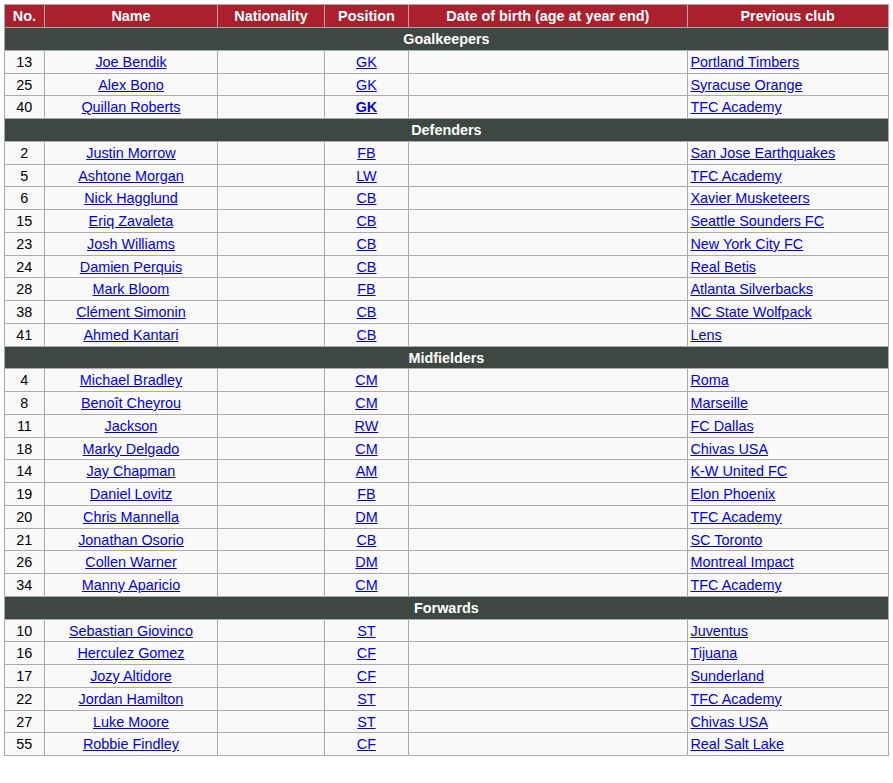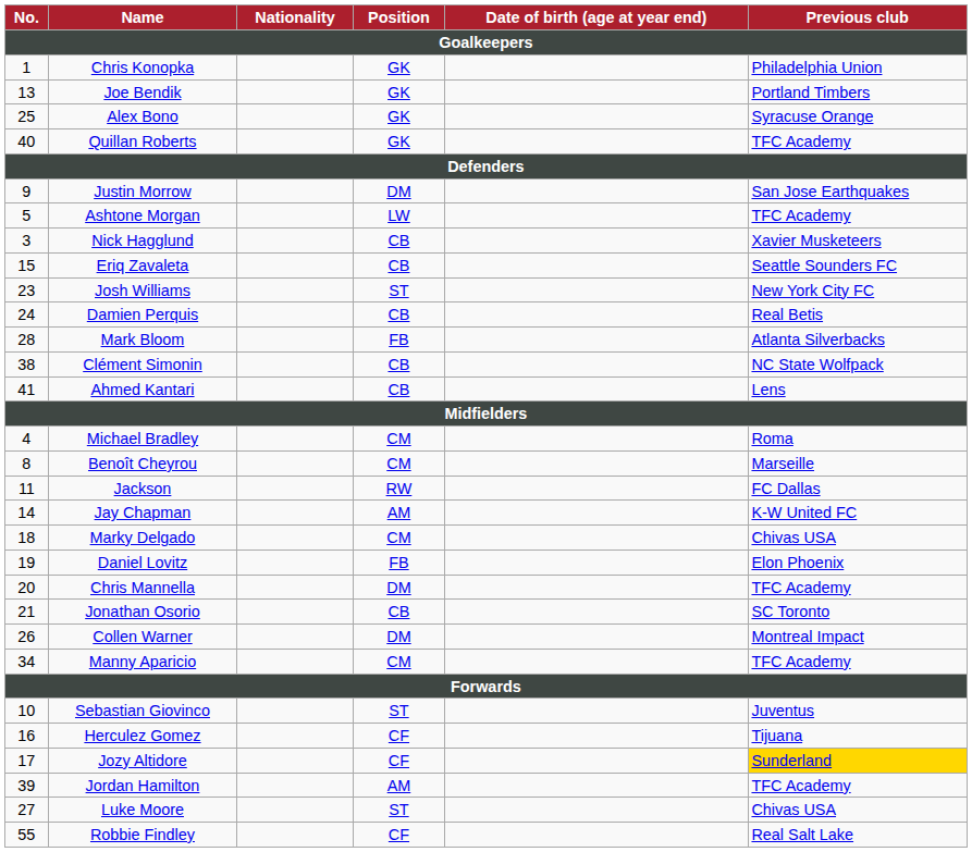+ row: 1 | Chris Konopka | GK | Philadelphia Union
Quillan Roberts | Position: bold -> normal
Justin Morrow | No.: 2 -> 9
Justin Morrow | Position: FB -> DM
Nick Hagglund | No.: 6 -> 3
Josh Williams | Position: CB -> ST
rows swapped: Jay Chapman <-> Marky Delgado
Jozy Altidore | Previous club: no background -> gold background
Jordan Hamilton | No.: 22 -> 39
Jordan Hamilton | Position: ST -> AM
